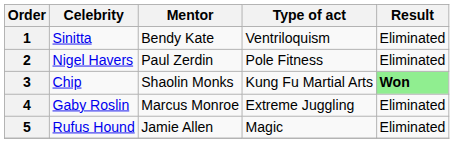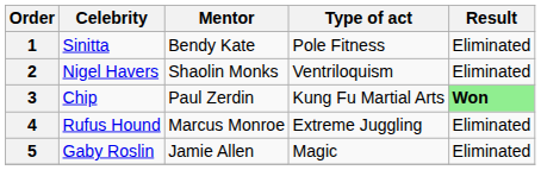1 | Type of act: Ventriloquism -> Pole Fitness
2 | Mentor: Paul Zerdin -> Shaolin Monks
2 | Type of act: Pole Fitness -> Ventriloquism
3 | Mentor: Shaolin Monks -> Paul Zerdin
4 | Celebrity: Gaby Roslin -> Rufus Hound
5 | Celebrity: Rufus Hound -> Gaby Roslin
